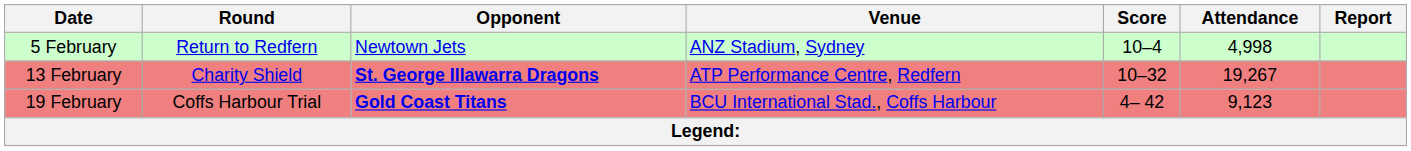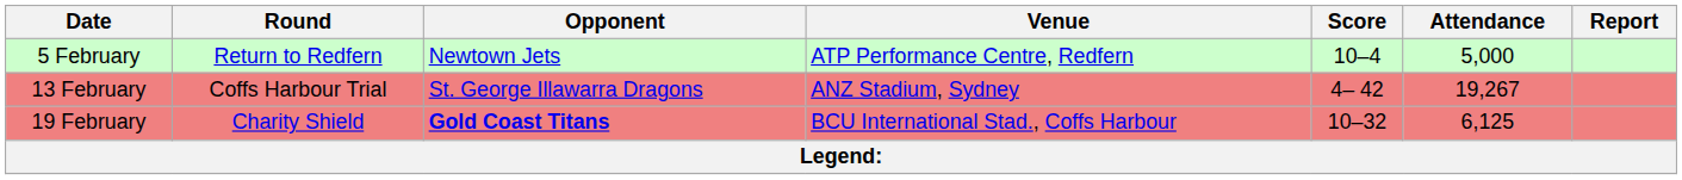5 February | Venue: ANZ Stadium, Sydney -> ATP Performance Centre, Redfern
5 February | Attendance: 4,998 -> 5,000
13 February | Round: Charity Shield -> Coffs Harbour Trial
13 February | Opponent: bold -> normal
13 February | Venue: ATP Performance Centre, Redfern -> ANZ Stadium, Sydney
13 February | Score: 10–32 -> 4– 42
19 February | Round: Coffs Harbour Trial -> Charity Shield
19 February | Score: 4– 42 -> 10–32
19 February | Attendance: 9,123 -> 6,125
